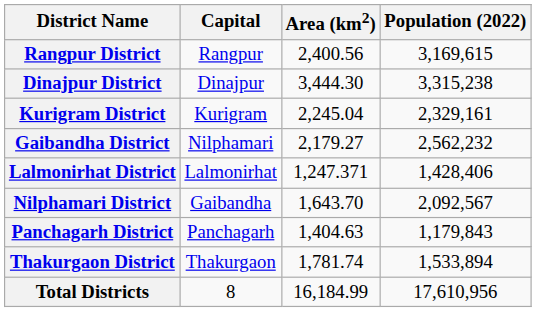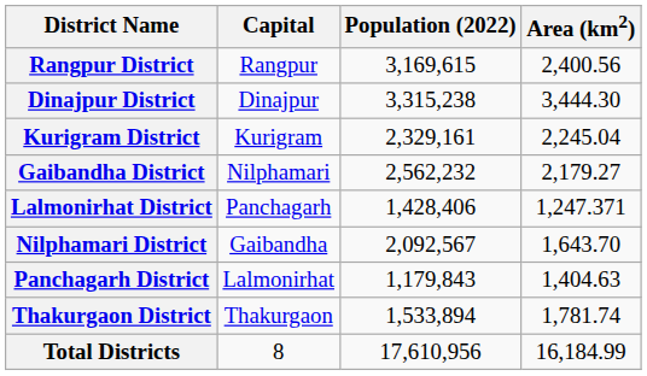columns swapped: Area (km2) <-> Population (2022)
Lalmonirhat District | Capital: Lalmonirhat -> Panchagarh
Panchagarh District | Capital: Panchagarh -> Lalmonirhat
